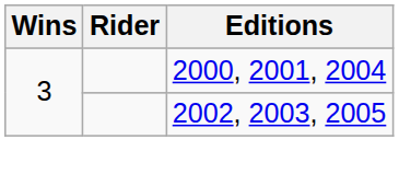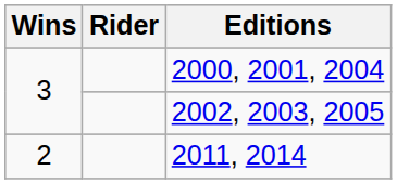+ row: 2 | 2011, 2014
